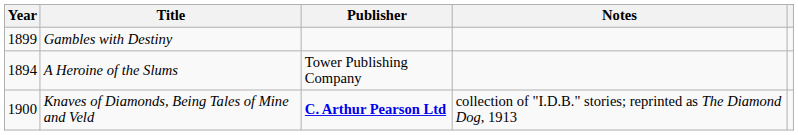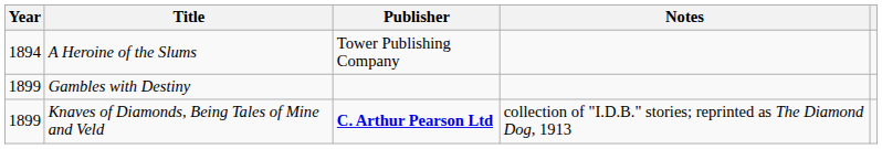rows swapped: A Heroine of the Slums <-> Gambles with Destiny
Knaves of Diamonds, Being Tales of Mine and Veld | Year: 1900 -> 1899
